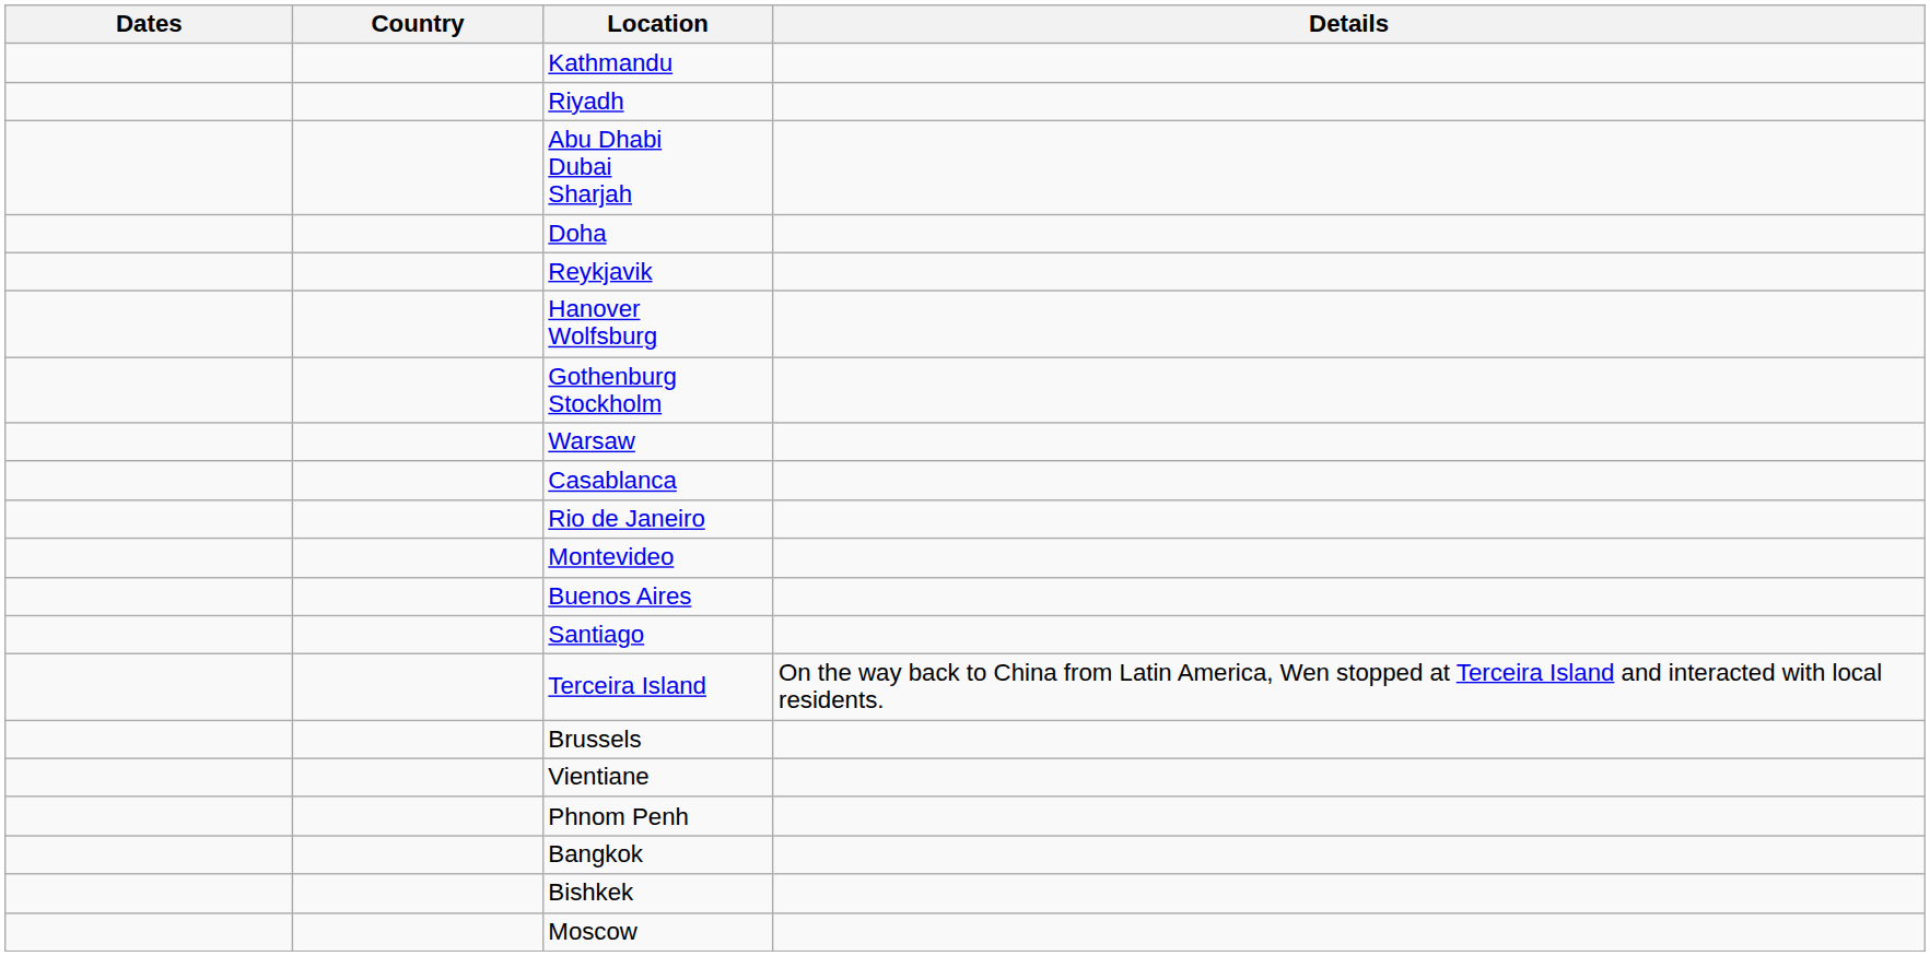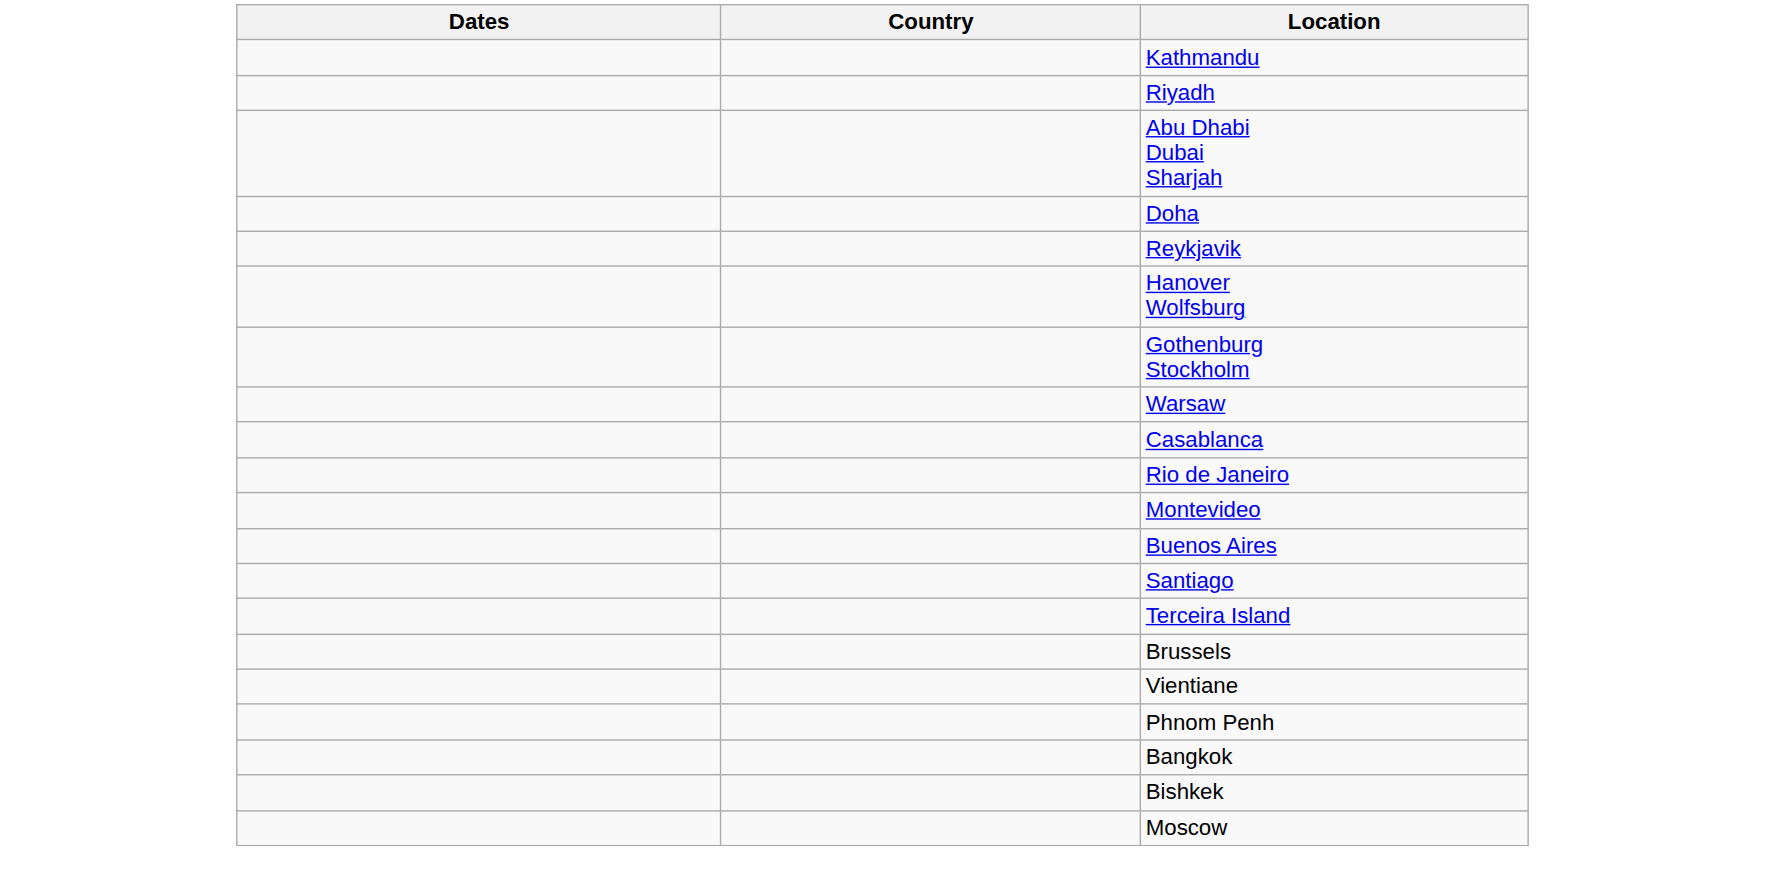- column: Details | On the way back to China from Latin America, Wen stopped at Terceira Island and interacted with local residents.
